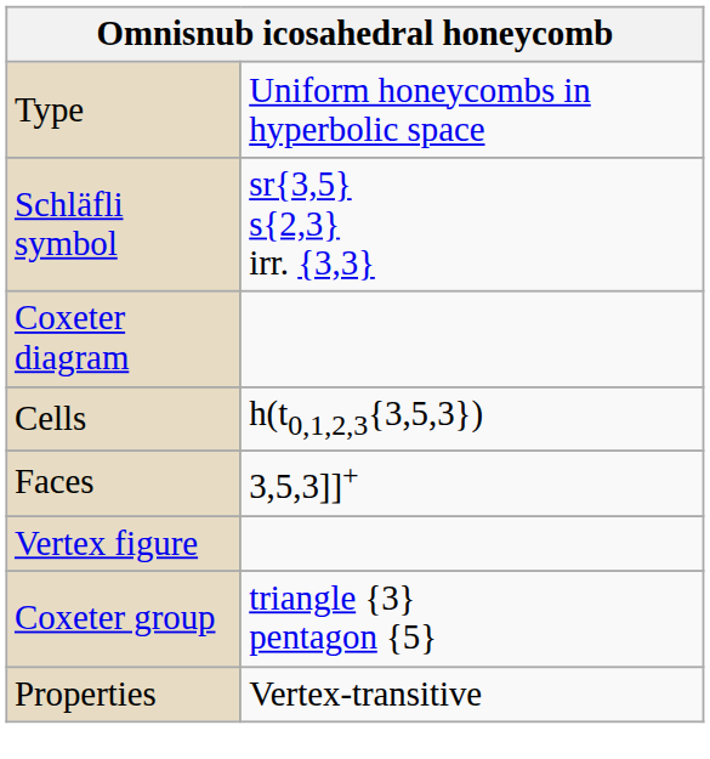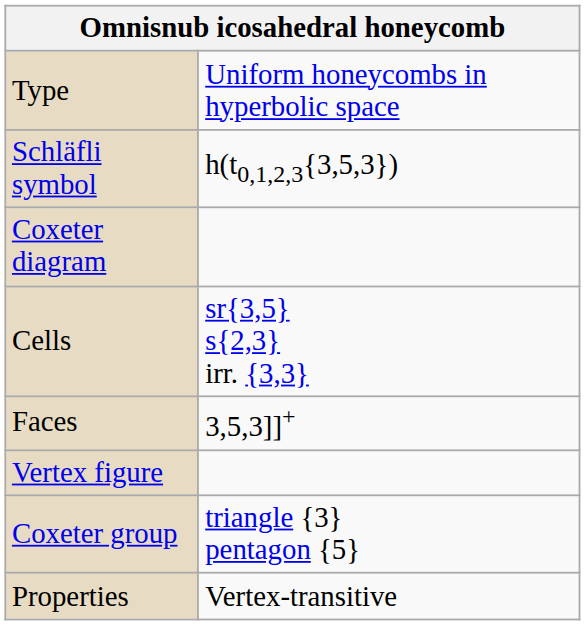Schläfli symbol | column 2: sr{3,5} s{2,3} irr. {3,3} -> h(t0,1,2,3{3,5,3})
Cells | column 2: h(t0,1,2,3{3,5,3}) -> sr{3,5} s{2,3} irr. {3,3}
